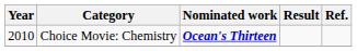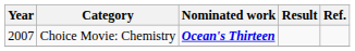Choice Movie: Chemistry | Year: 2010 -> 2007
